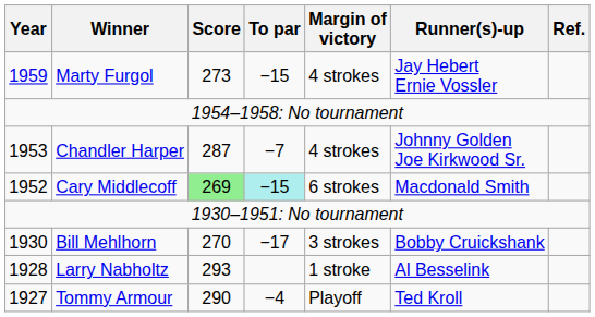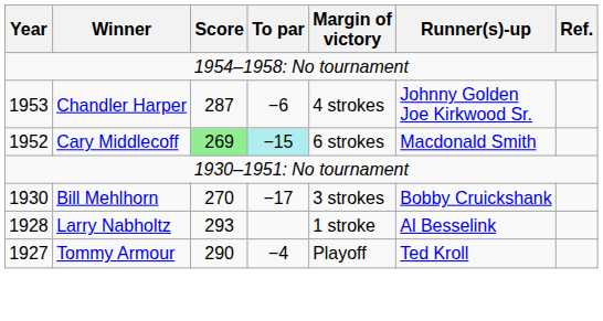- row: 1959 | Marty Furgol | 273 | −15 | 4 strokes | Jay Hebert Ernie Vossler
Chandler Harper | To par: −7 -> −6
